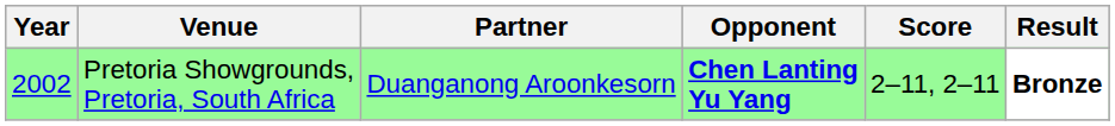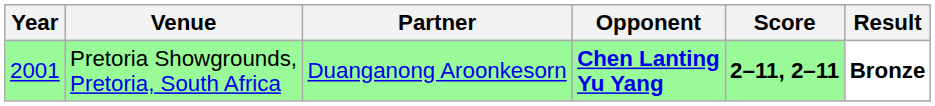Pretoria Showgrounds, Pretoria, South Africa | Year: 2002 -> 2001
Pretoria Showgrounds, Pretoria, South Africa | Score: normal -> bold
